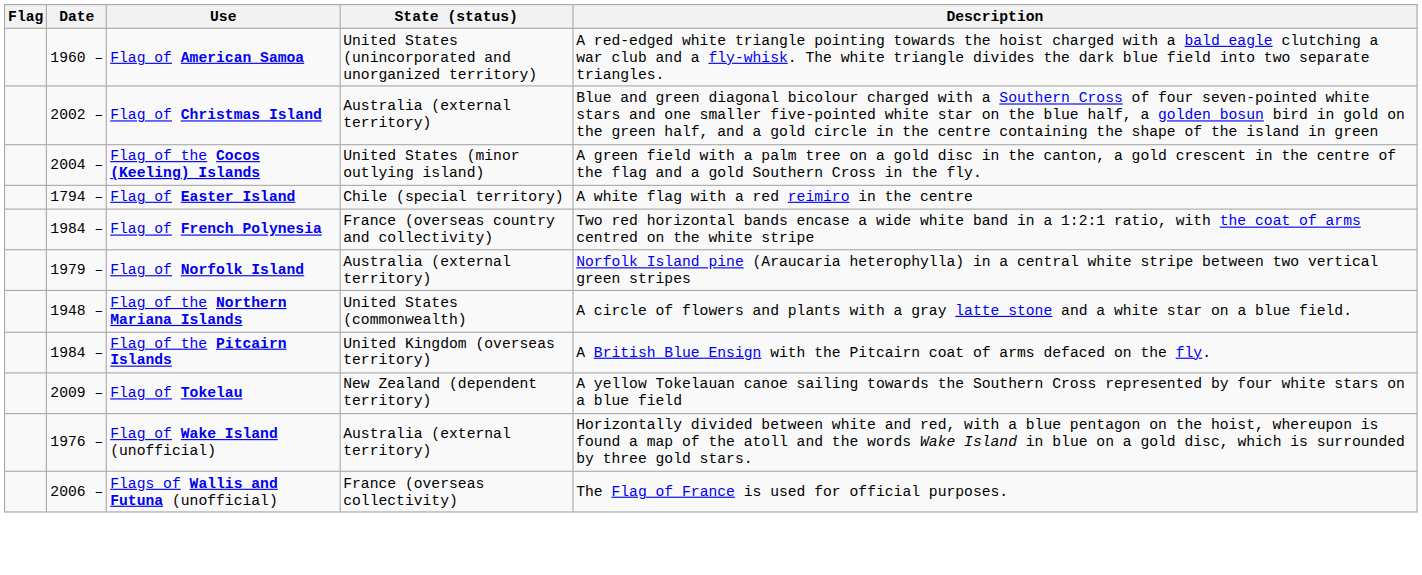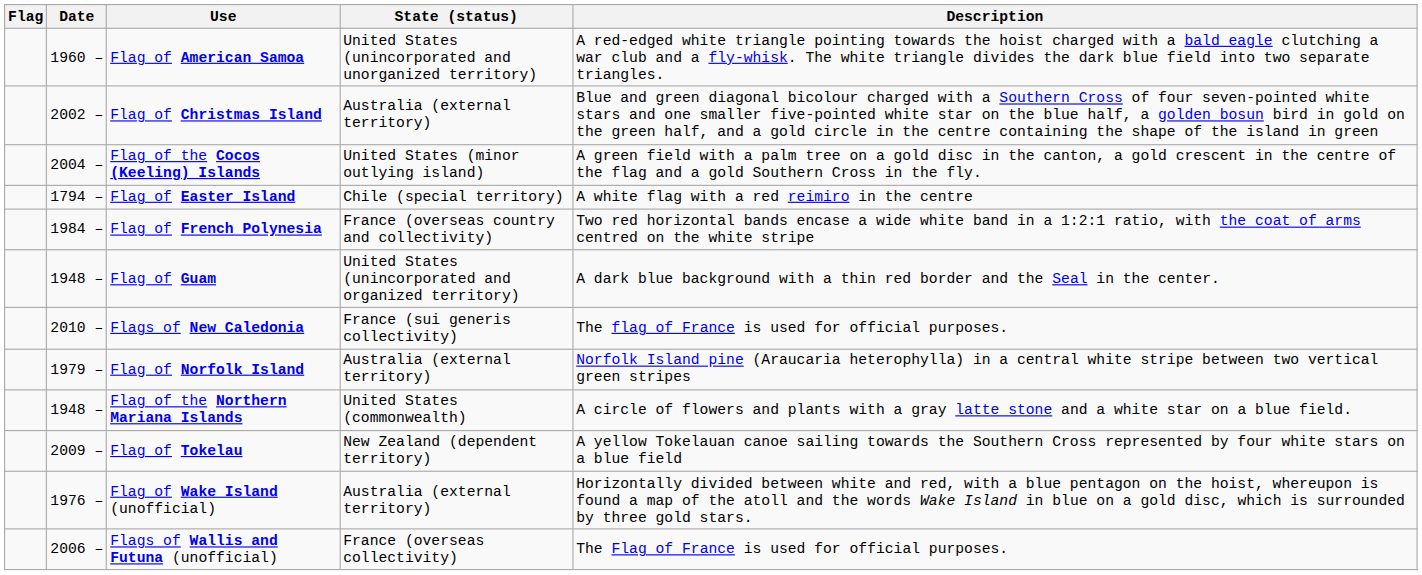+ row: 1948 – | Flag of Guam | United States (unincorporated and organized territory) | A dark blue background with a thin red border and the Seal in the center.
+ row: 2010 – | Flags of New Caledonia | France (sui generis collectivity) | The flag of France is used for official purposes.
- row: 1984 – | Flag of the Pitcairn Islands | United Kingdom (overseas territory) | A British Blue Ensign with the Pitcairn coat of arms defaced on the fly.
